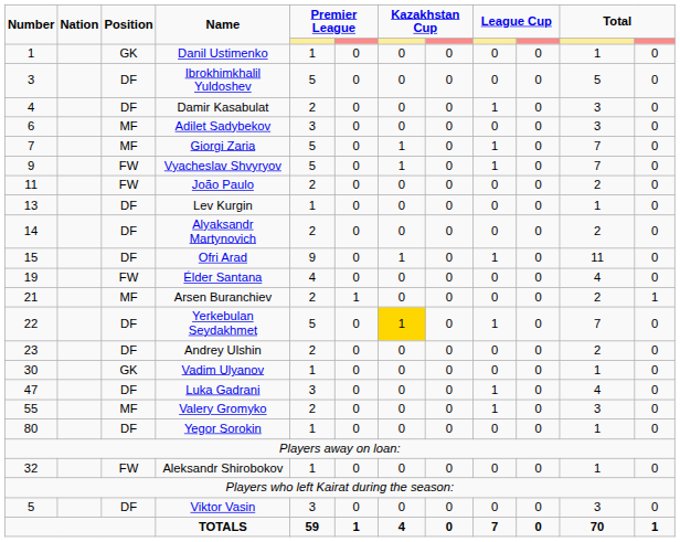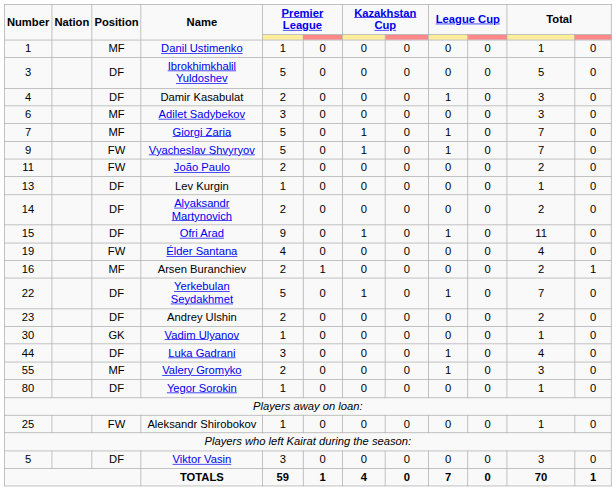Danil Ustimenko | Position: GK -> MF
Arsen Buranchiev | Number: 21 -> 16
Yerkebulan Seydakhmet | column 7: gold background -> no background
Luka Gadrani | Number: 47 -> 44
Aleksandr Shirobokov | Number: 32 -> 25
